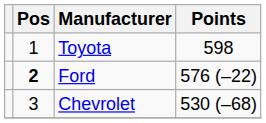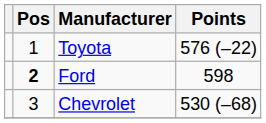Toyota | Points: 598 -> 576 (–22)
Ford | Points: 576 (–22) -> 598
